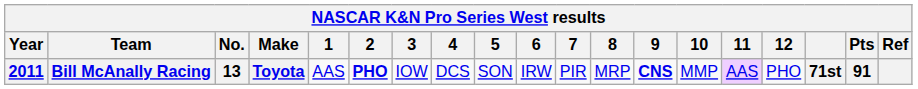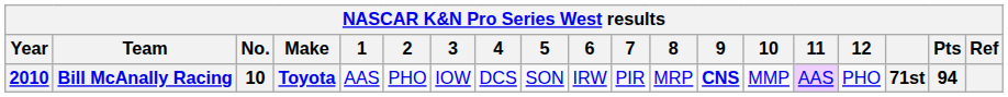Bill McAnally Racing | Year: 2011 -> 2010
Bill McAnally Racing | No.: 13 -> 10
Bill McAnally Racing | 2: bold -> normal
Bill McAnally Racing | Pts: 91 -> 94
